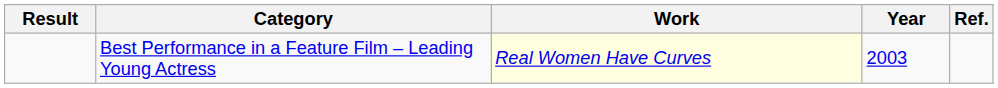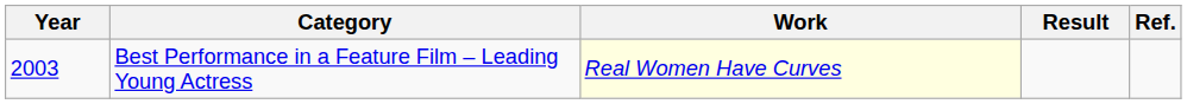columns swapped: Year <-> Result
